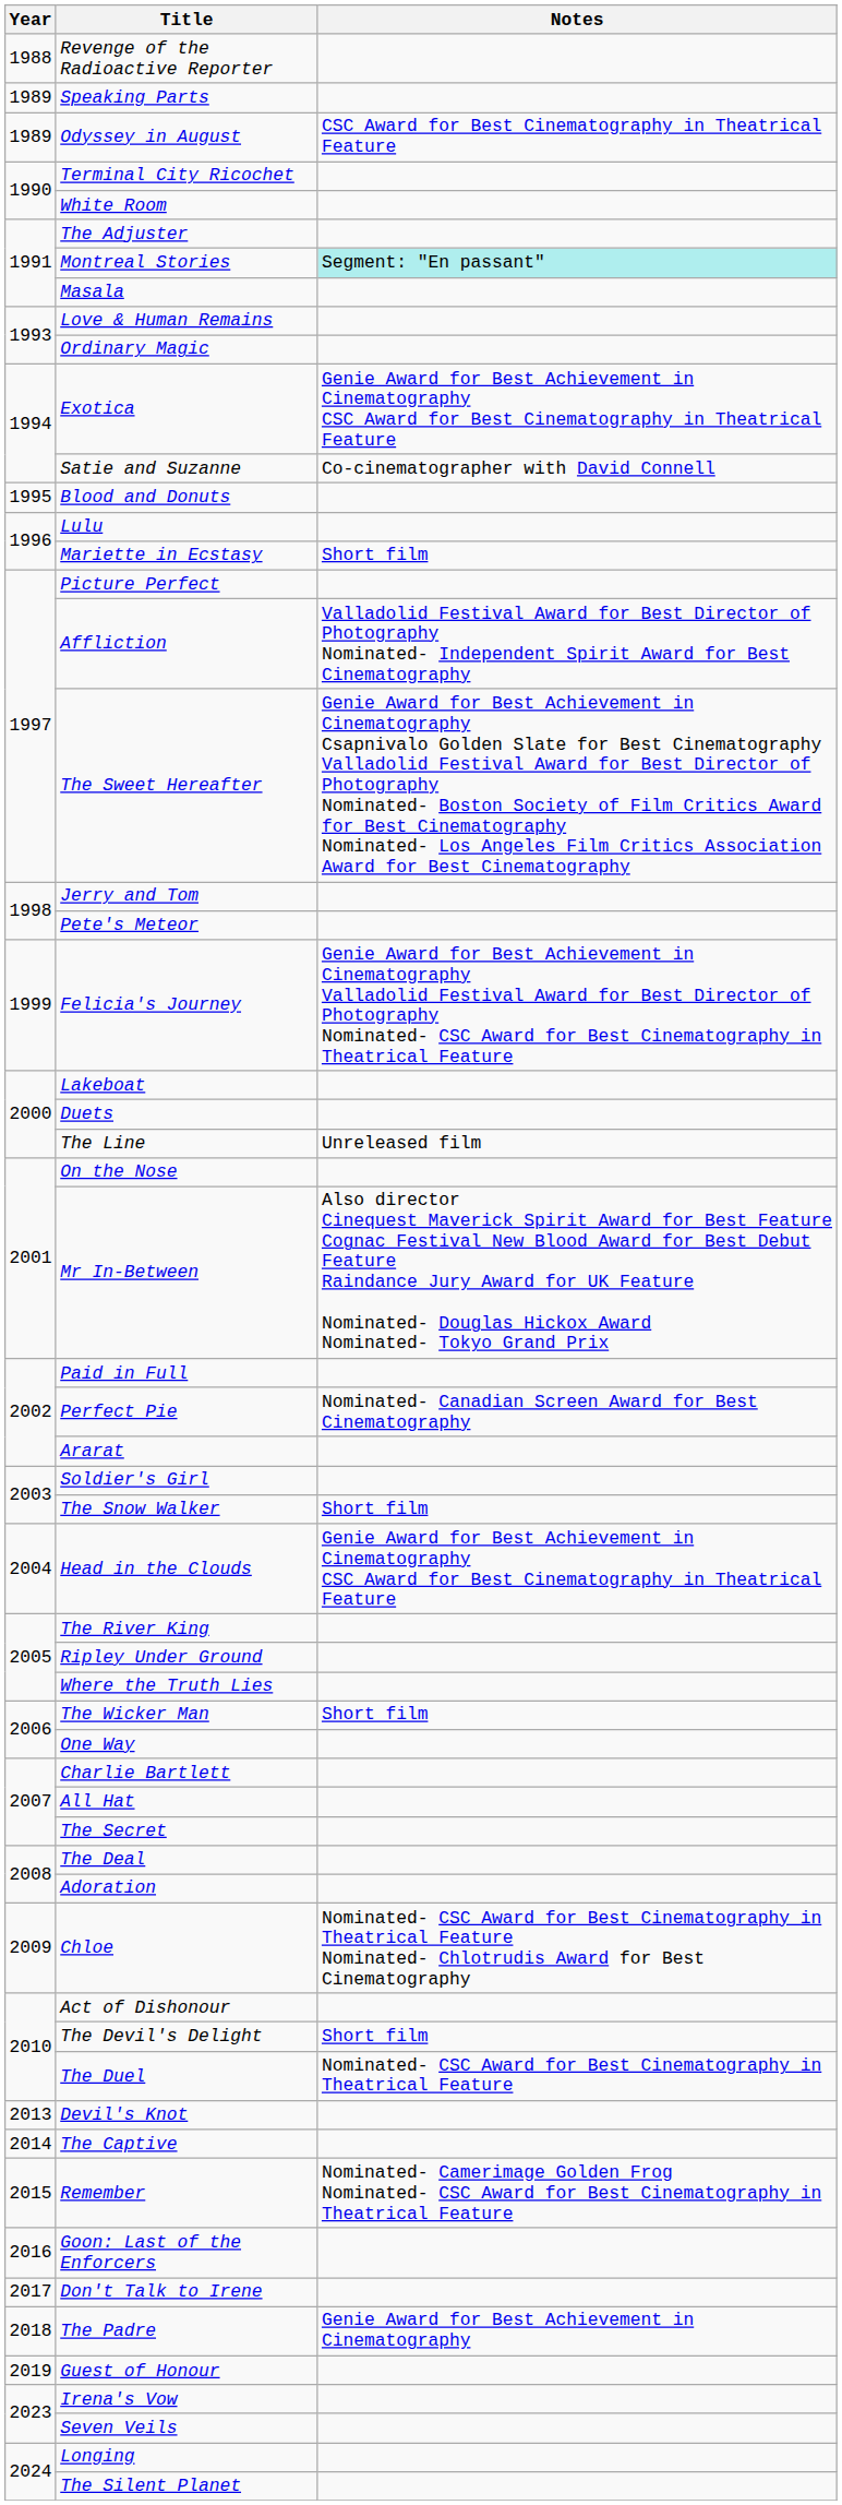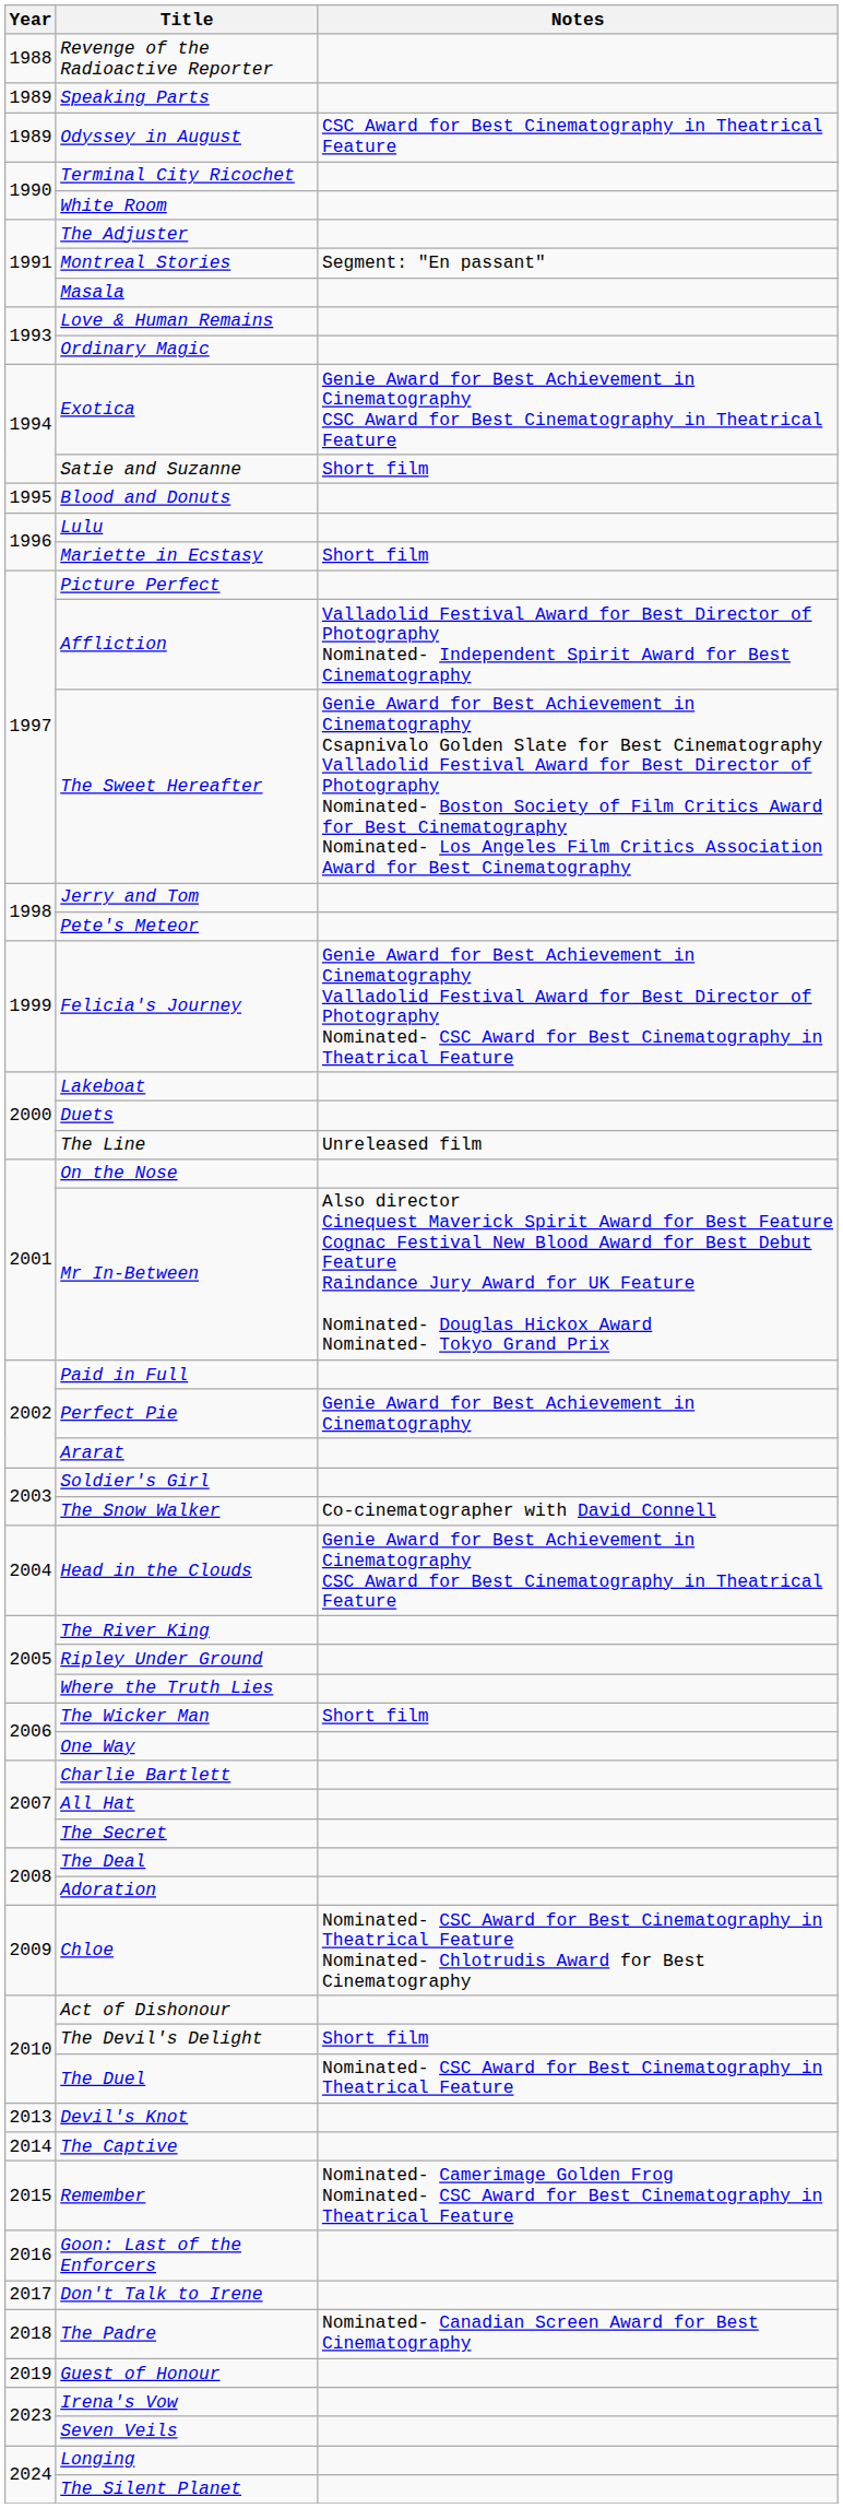Montreal Stories | Notes: paleturquoise background -> no background
Satie and Suzanne | Notes: Co-cinematographer with David Connell -> Short film
Perfect Pie | Notes: Nominated- Canadian Screen Award for Best Cinematography -> Genie Award for Best Achievement in Cinematography
The Snow Walker | Notes: Short film -> Co-cinematographer with David Connell
The Padre | Notes: Genie Award for Best Achievement in Cinematography -> Nominated- Canadian Screen Award for Best Cinematography
